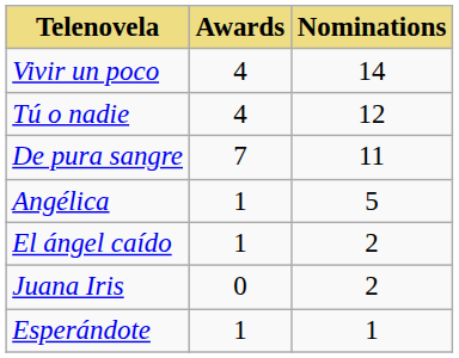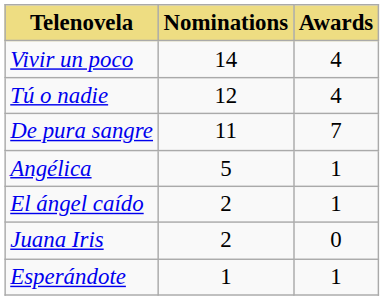columns swapped: Nominations <-> Awards
